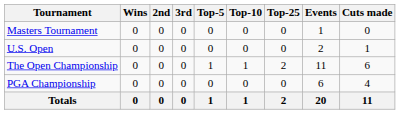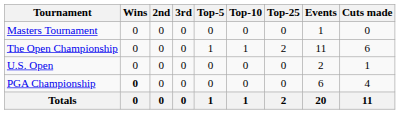rows swapped: U.S. Open <-> The Open Championship
PGA Championship | Wins: normal -> bold
